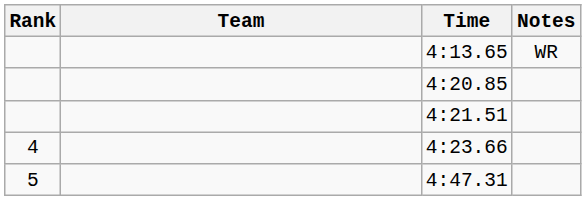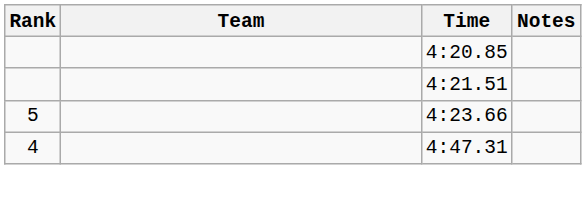- row: 4:13.65 | WR
4:23.66 | Rank: 4 -> 5
4:47.31 | Rank: 5 -> 4
